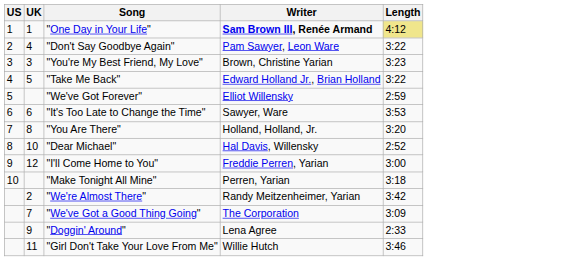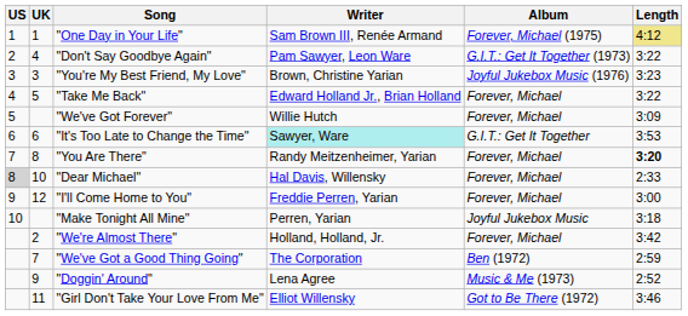+ column: Album | Forever, Michael (1975) | G.I.T.: Get It Together (1973) | Joyful Jukebox Music (1976) | Forever, Michael | Forever, Michael | G.I.T.: Get It Together | Forever, Michael | Forever, Michael | Forever, Michael | Joyful Jukebox Music | Forever, Michael | Ben (1972) | Music & Me (1973) | Got to Be There (1972)
"One Day in Your Life" | Writer: bold -> normal
"We've Got Forever" | Writer: Elliot Willensky -> Willie Hutch
"We've Got Forever" | Length: 2:59 -> 3:09
"It's Too Late to Change the Time" | Writer: no background -> paleturquoise background
"You Are There" | Writer: Holland, Holland, Jr. -> Randy Meitzenheimer, Yarian
"You Are There" | Length: normal -> bold
"Dear Michael" | US: no background -> lightgrey background
"Dear Michael" | Length: 2:52 -> 2:33
"We're Almost There" | Writer: Randy Meitzenheimer, Yarian -> Holland, Holland, Jr.
"We've Got a Good Thing Going" | Length: 3:09 -> 2:59
"Doggin' Around" | Length: 2:33 -> 2:52
"Girl Don't Take Your Love From Me" | Writer: Willie Hutch -> Elliot Willensky
